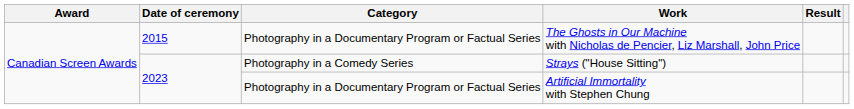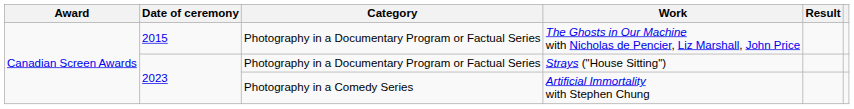Strays ("House Sitting") | Category: Photography in a Comedy Series -> Photography in a Documentary Program or Factual Series
Artificial Immortality with Stephen Chung | Category: Photography in a Documentary Program or Factual Series -> Photography in a Comedy Series
